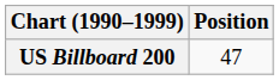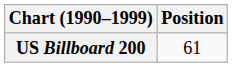US Billboard 200 | Position: 47 -> 61
